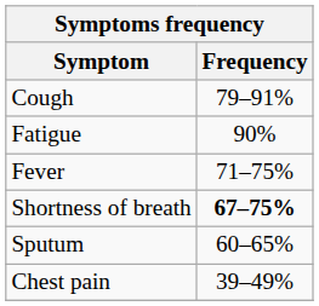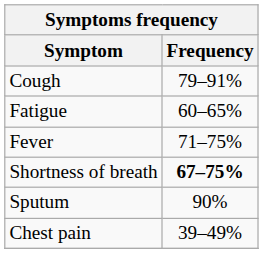Fatigue | Frequency: 90% -> 60–65%
Sputum | Frequency: 60–65% -> 90%
